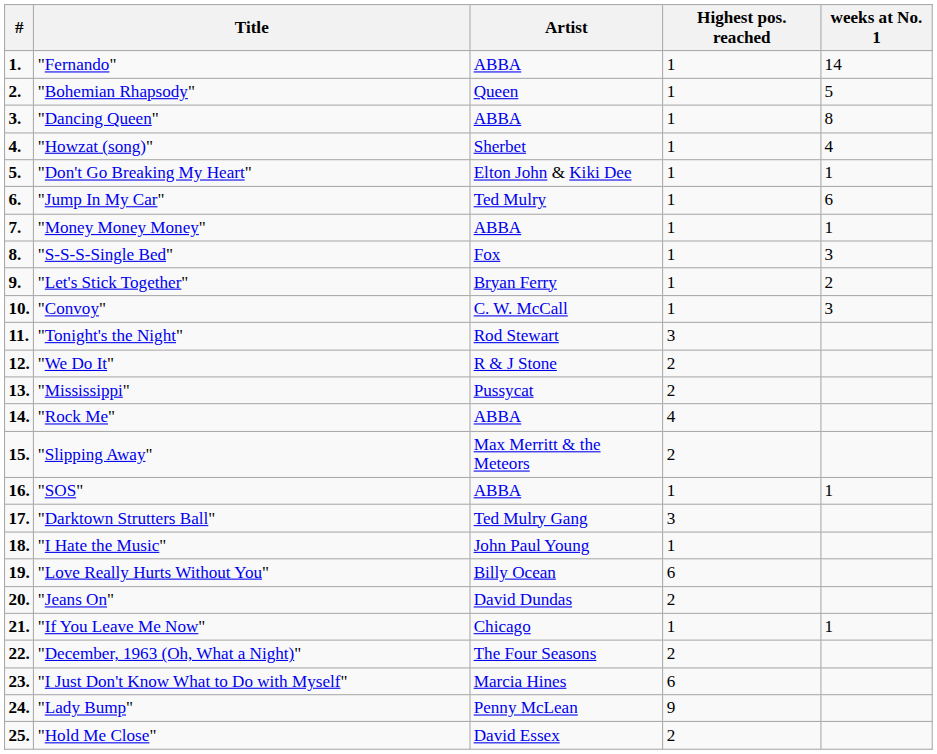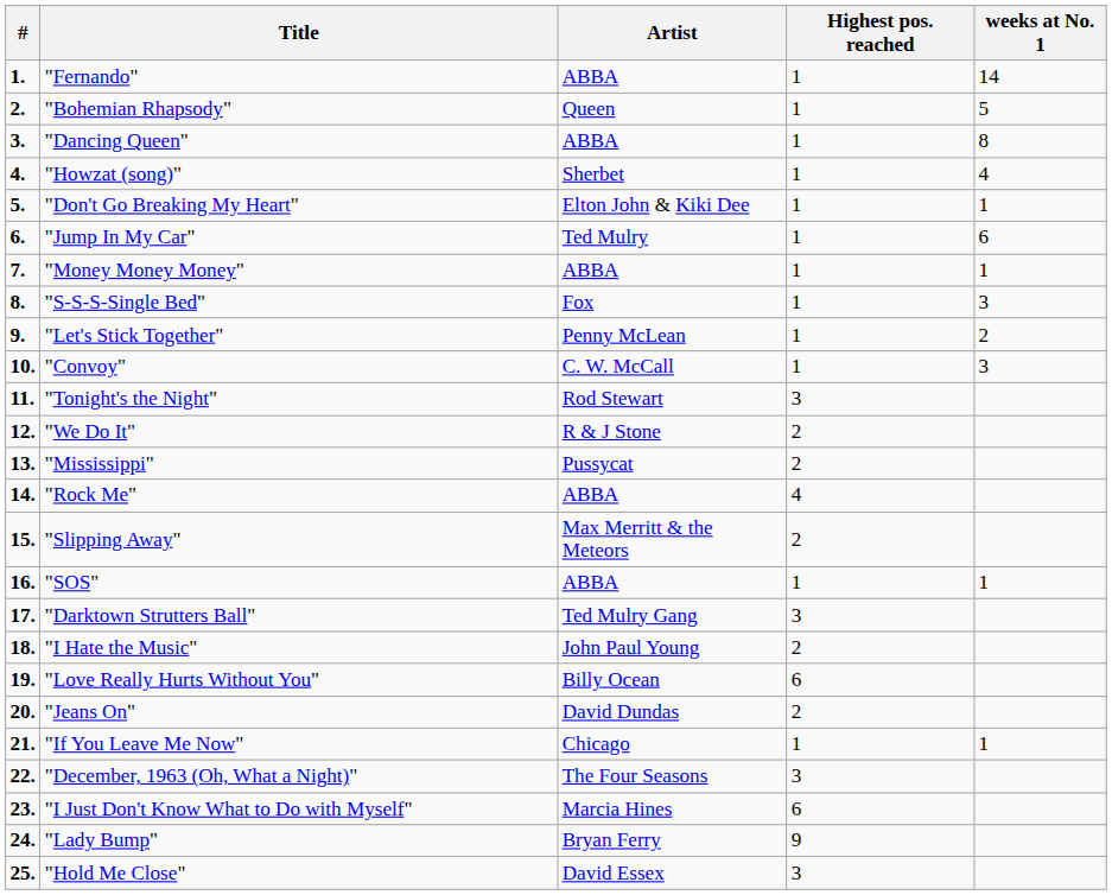"Let's Stick Together" | Artist: Bryan Ferry -> Penny McLean
"I Hate the Music" | Highest pos. reached: 1 -> 2
"December, 1963 (Oh, What a Night)" | Highest pos. reached: 2 -> 3
"Lady Bump" | Artist: Penny McLean -> Bryan Ferry
"Hold Me Close" | Highest pos. reached: 2 -> 3
